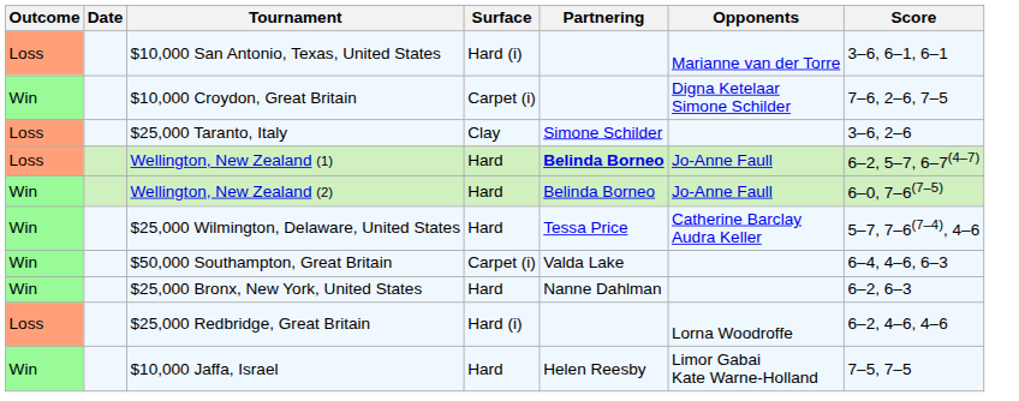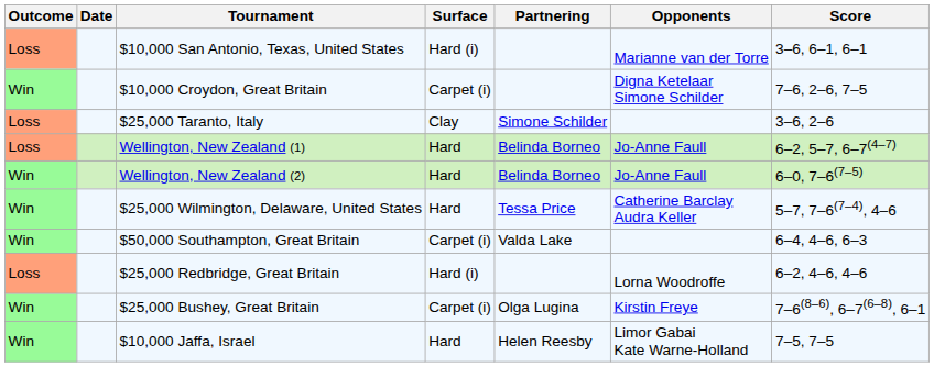Wellington, New Zealand (1) | Partnering: bold -> normal
- row: Win | $25,000 Bronx, New York, United States | Hard | Nanne Dahlman | 6–2, 6–3
+ row: Win | $25,000 Bushey, Great Britain | Carpet (i) | Olga Lugina | Kirstin Freye | 7–6(8–6), 6–7(6–8), 6–1
